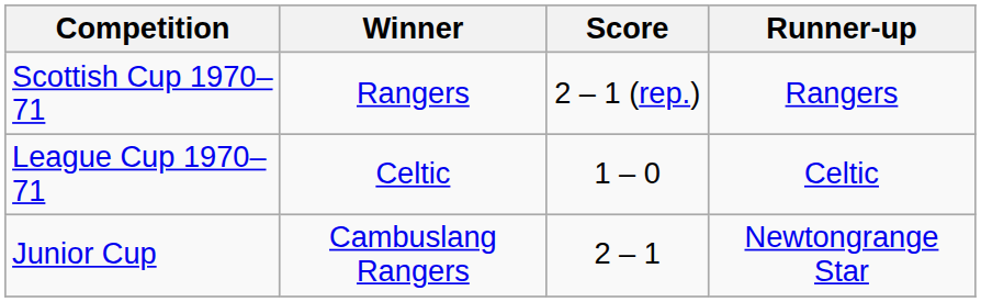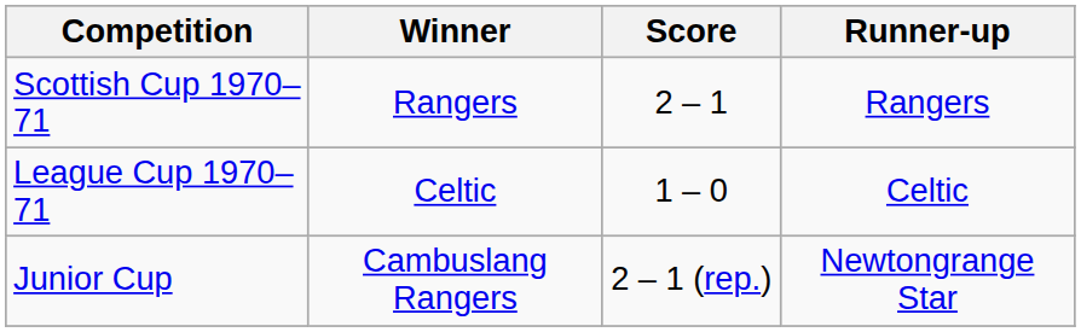Scottish Cup 1970–71 | Score: 2 – 1 (rep.) -> 2 – 1
Junior Cup | Score: 2 – 1 -> 2 – 1 (rep.)
